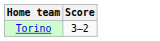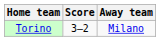+ column: Away team | Milano
